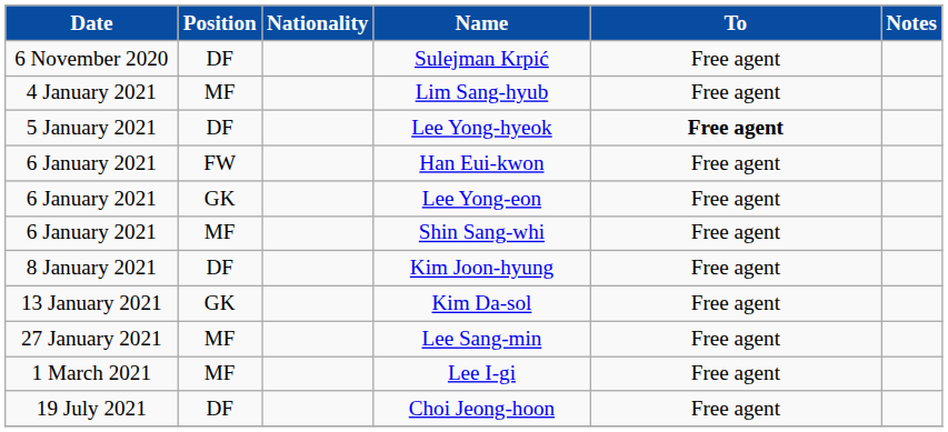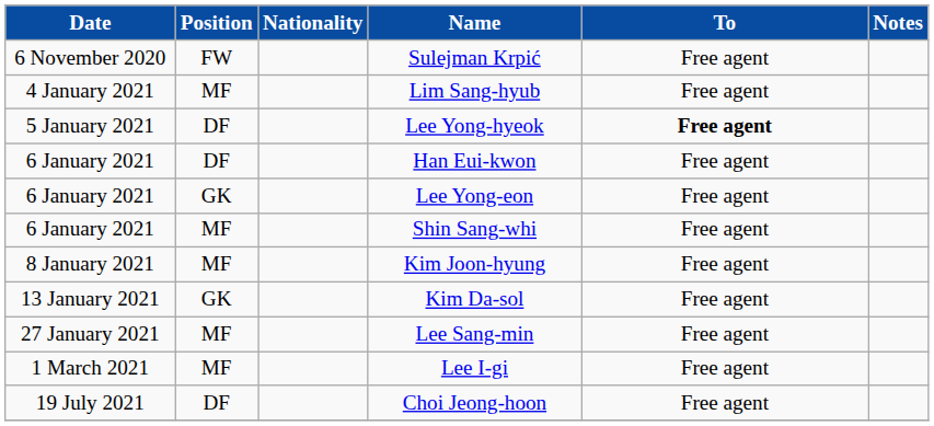Sulejman Krpić | Position: DF -> FW
Han Eui-kwon | Position: FW -> DF
Kim Joon-hyung | Position: DF -> MF
